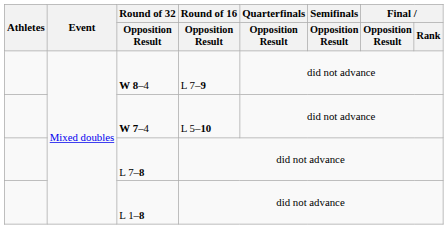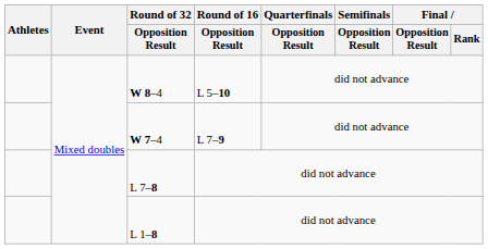W 8–4 | Round of 16 / Opposition Result: L 7–9 -> L 5–10
W 7–4 | Round of 16 / Opposition Result: L 5–10 -> L 7–9
